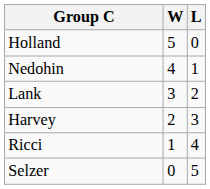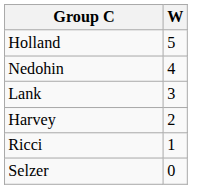- column: L | 0 | 1 | 2 | 3 | 4 | 5
